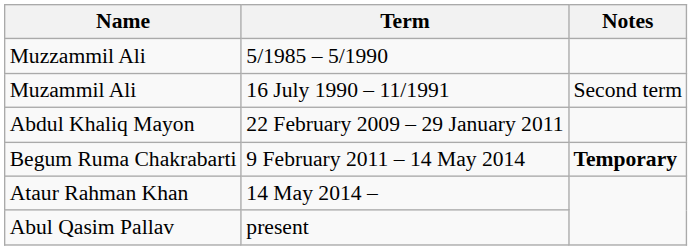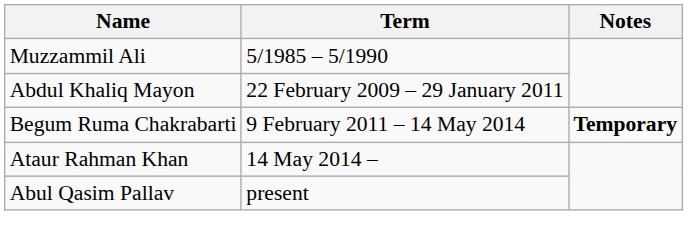- row: Muzammil Ali | 16 July 1990 – 11/1991 | Second term
